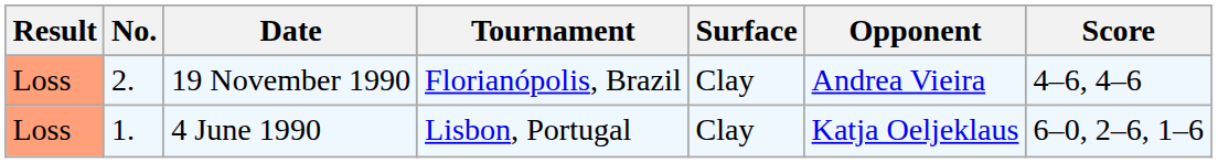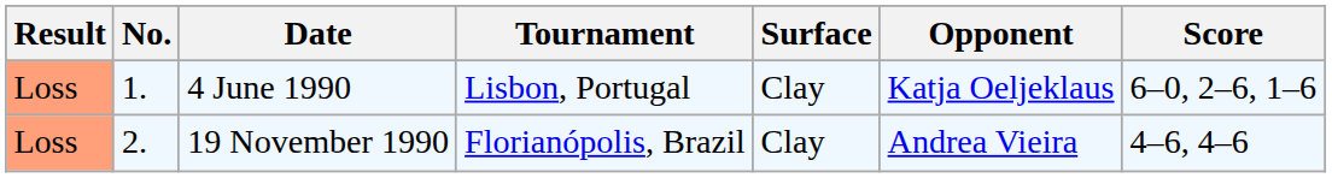rows swapped: 4 June 1990 <-> 19 November 1990
